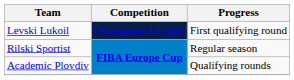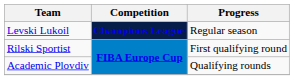Levski Lukoil | Progress: First qualifying round -> Regular season
Rilski Sportist | Progress: Regular season -> First qualifying round
